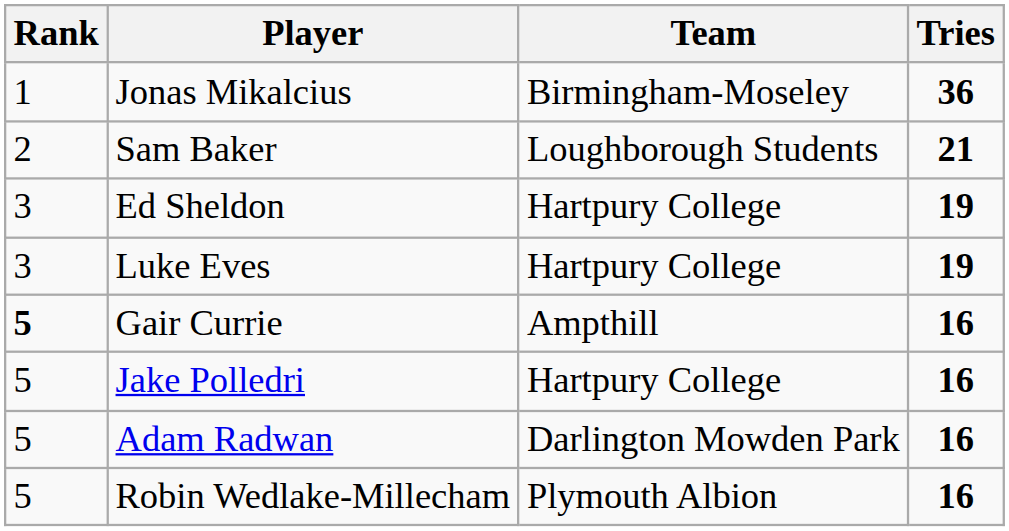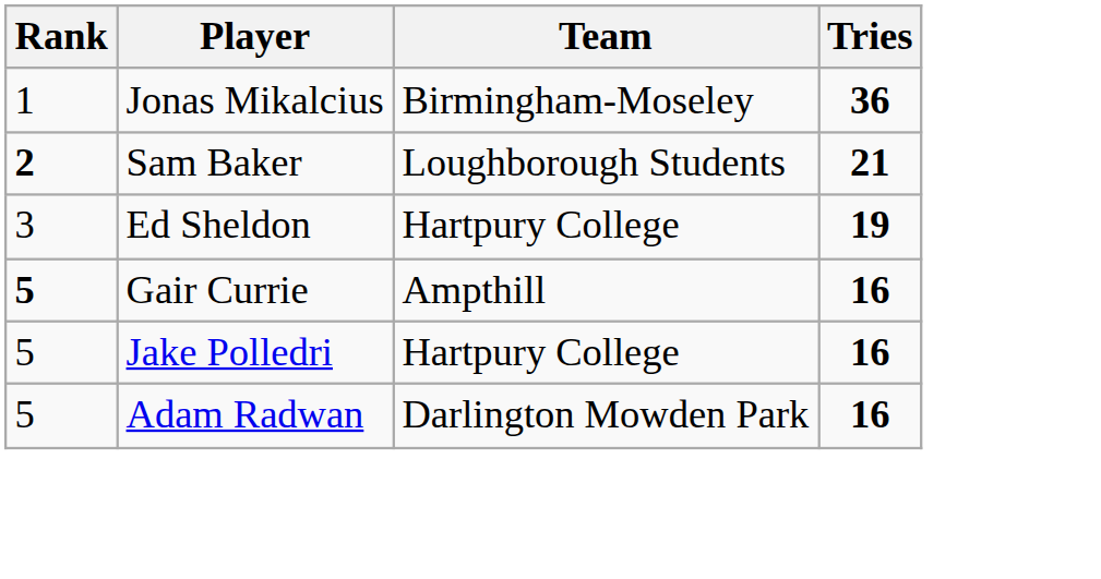Sam Baker | Rank: normal -> bold
- row: 3 | Luke Eves | Hartpury College | 19
- row: 5 | Robin Wedlake-Millecham | Plymouth Albion | 16
